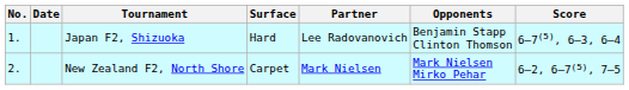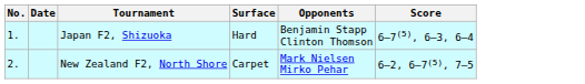- column: Partner | Lee Radovanovich | Mark Nielsen
